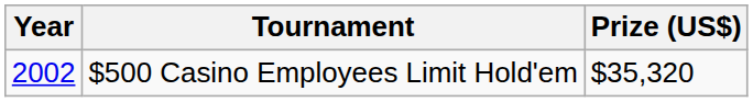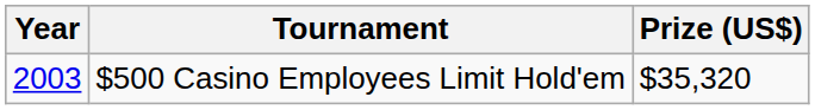$500 Casino Employees Limit Hold'em | Year: 2002 -> 2003
